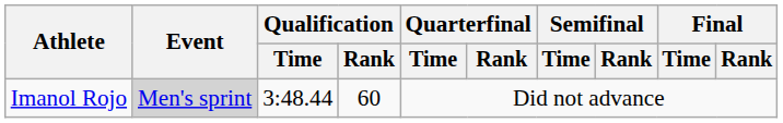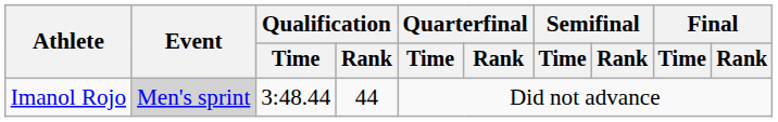Imanol Rojo | Qualification / Rank: 60 -> 44
